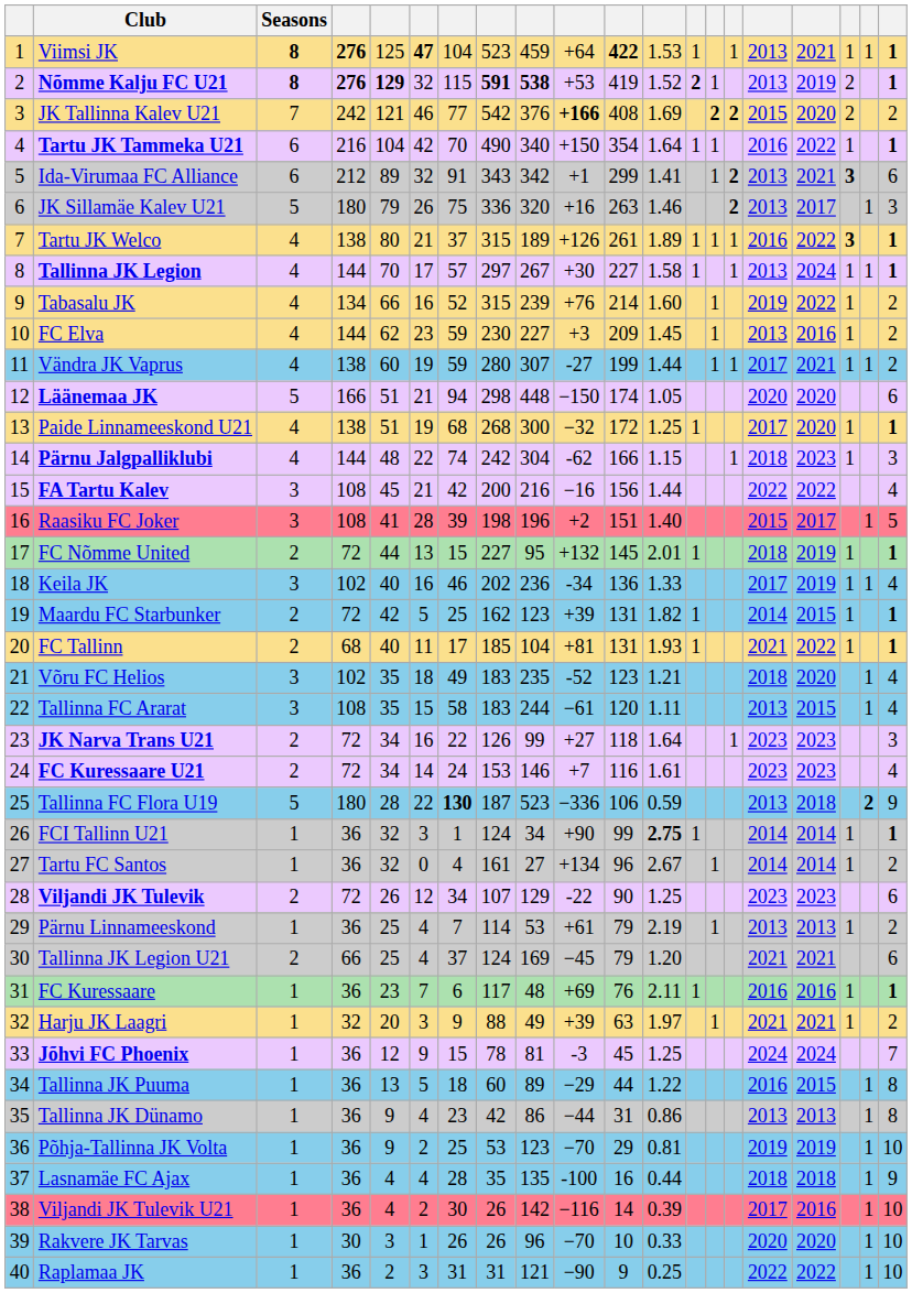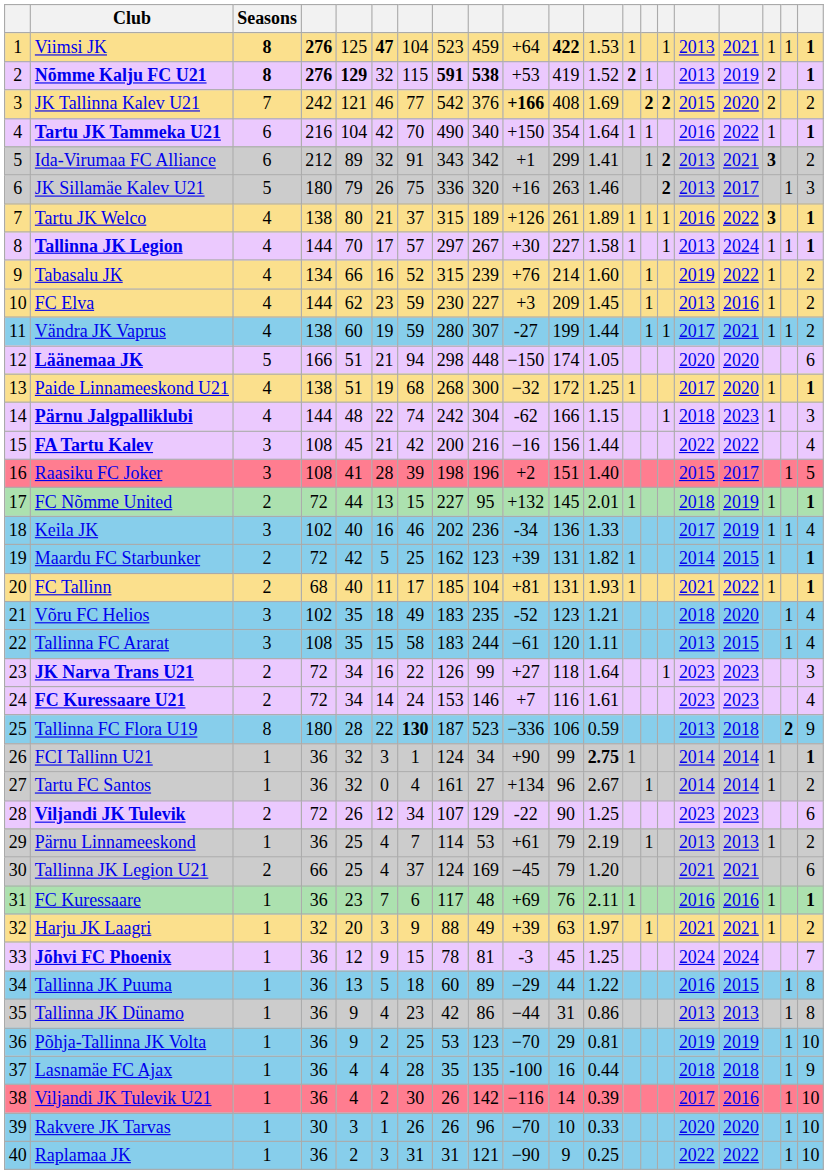Ida-Virumaa FC Alliance | column 20: 6 -> 2
Tallinna FC Flora U19 | Seasons: 5 -> 8
